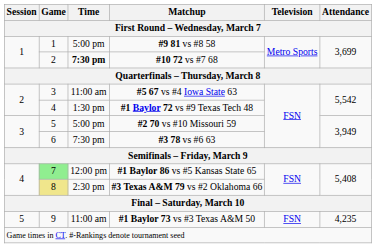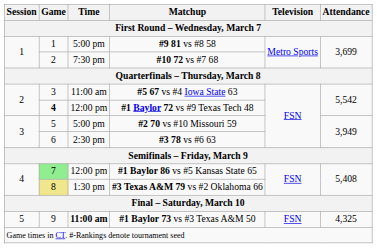#10 72 vs #7 68 | Time: bold -> normal
#1 Baylor 72 vs #9 Texas Tech 48 | Game: normal -> bold
#1 Baylor 72 vs #9 Texas Tech 48 | Time: 1:30 pm -> 12:00 pm
#3 78 vs #6 63 | Time: 7:30 pm -> 2:30 pm
#3 Texas A&M 79 vs #2 Oklahoma 66 | Time: 2:30 pm -> 1:30 pm
#1 Baylor 73 vs #3 Texas A&M 50 | Time: normal -> bold
#1 Baylor 73 vs #3 Texas A&M 50 | Attendance: 4,235 -> 4,325
